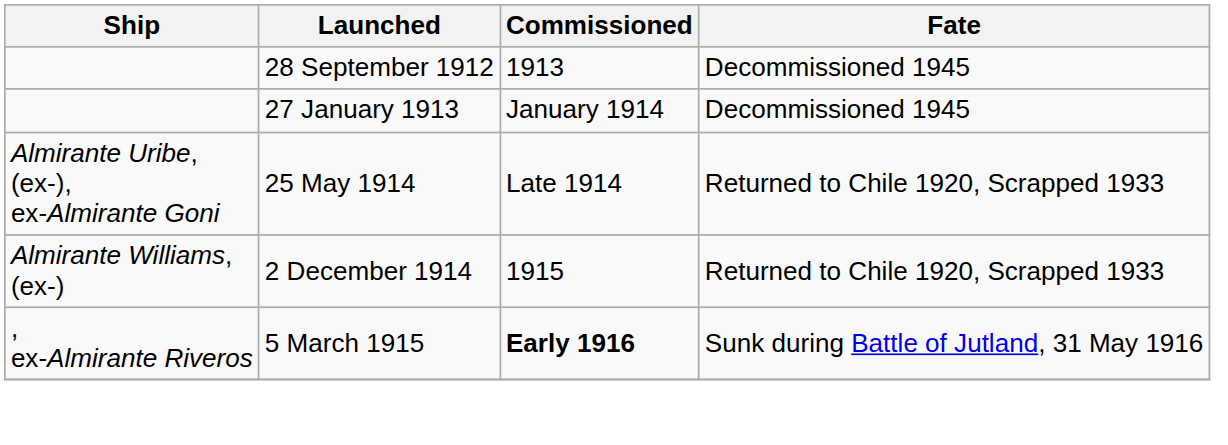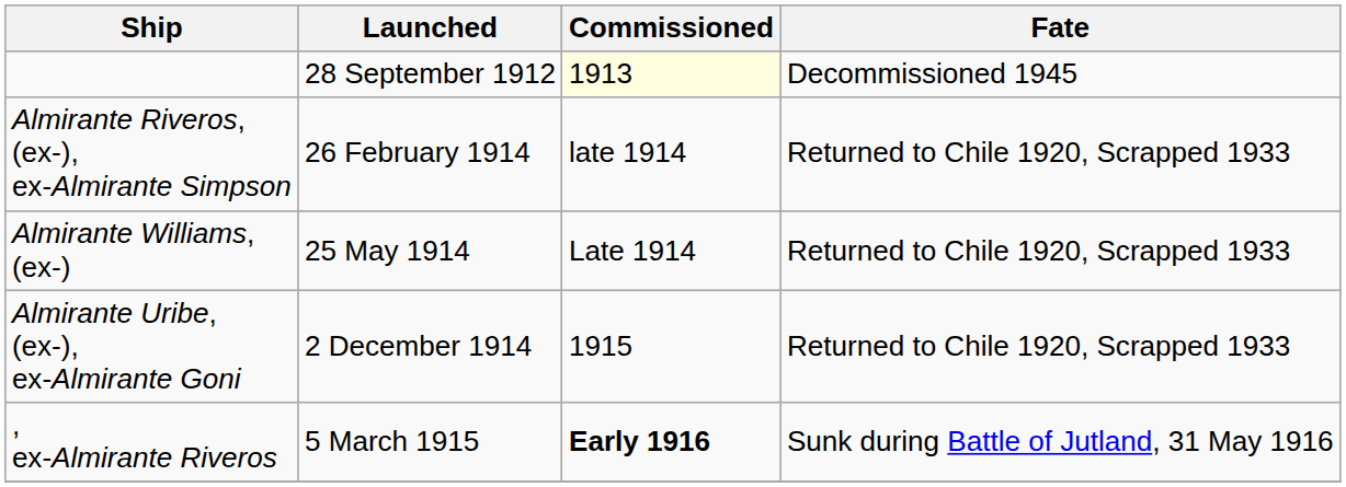28 September 1912 | Commissioned: no background -> lightyellow background
- row: 27 January 1913 | January 1914 | Decommissioned 1945
+ row: Almirante Riveros, (ex-), ex-Almirante Simpson | 26 February 1914 | late 1914 | Returned to Chile 1920, Scrapped 1933
25 May 1914 | Ship: Almirante Uribe, (ex-), ex-Almirante Goni -> Almirante Williams, (ex-)
2 December 1914 | Ship: Almirante Williams, (ex-) -> Almirante Uribe, (ex-), ex-Almirante Goni
